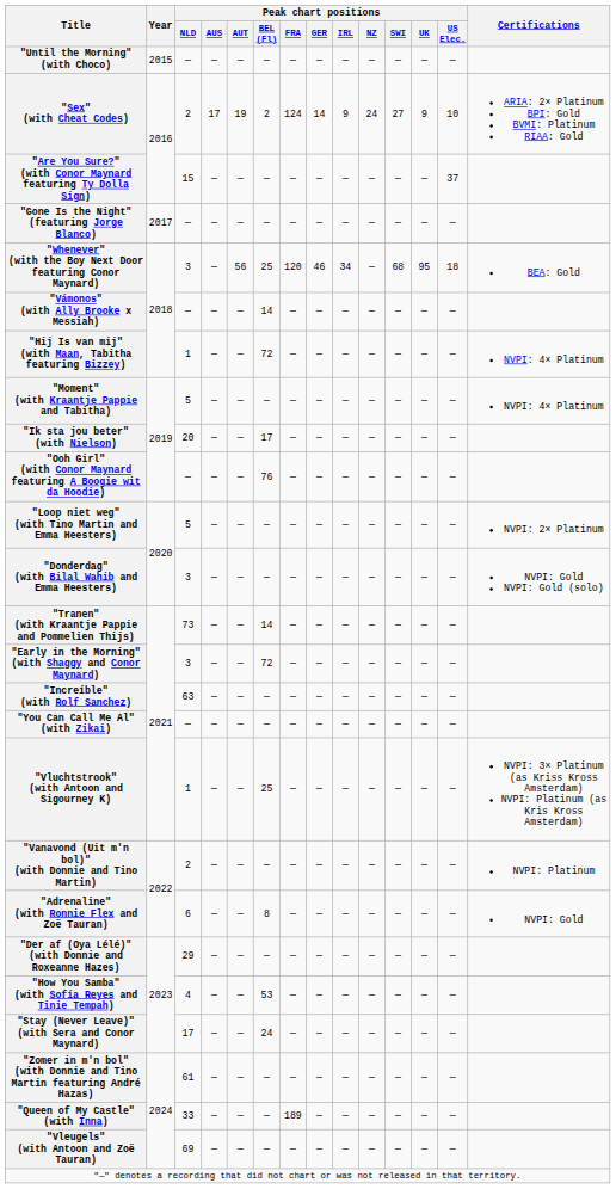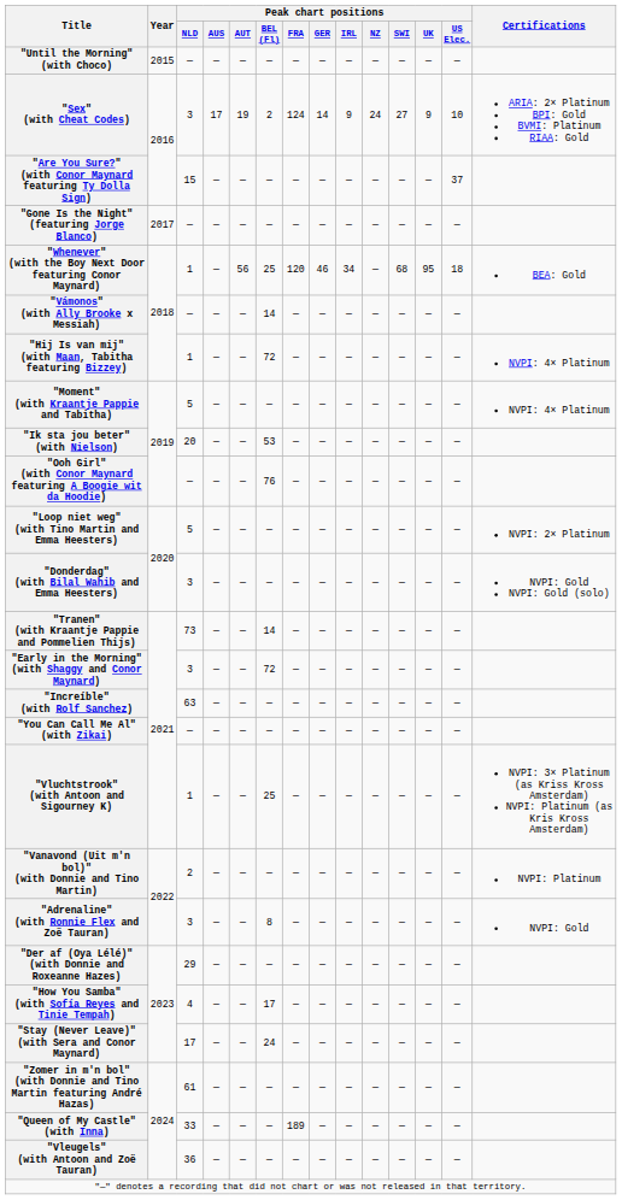"Sex" (with Cheat Codes) | Peak chart positions / NLD: 2 -> 3
"Whenever" (with the Boy Next Door featuring Conor Maynard) | Peak chart positions / NLD: 3 -> 1
"Ik sta jou beter" (with Nielson) | Peak chart positions / BEL (Fl): 17 -> 53
"Adrenaline" (with Ronnie Flex and Zoë Tauran) | Peak chart positions / NLD: 6 -> 3
"How You Samba" (with Sofía Reyes and Tinie Tempah) | Peak chart positions / BEL (Fl): 53 -> 17
"Vleugels" (with Antoon and Zoë Tauran) | Peak chart positions / NLD: 69 -> 36
